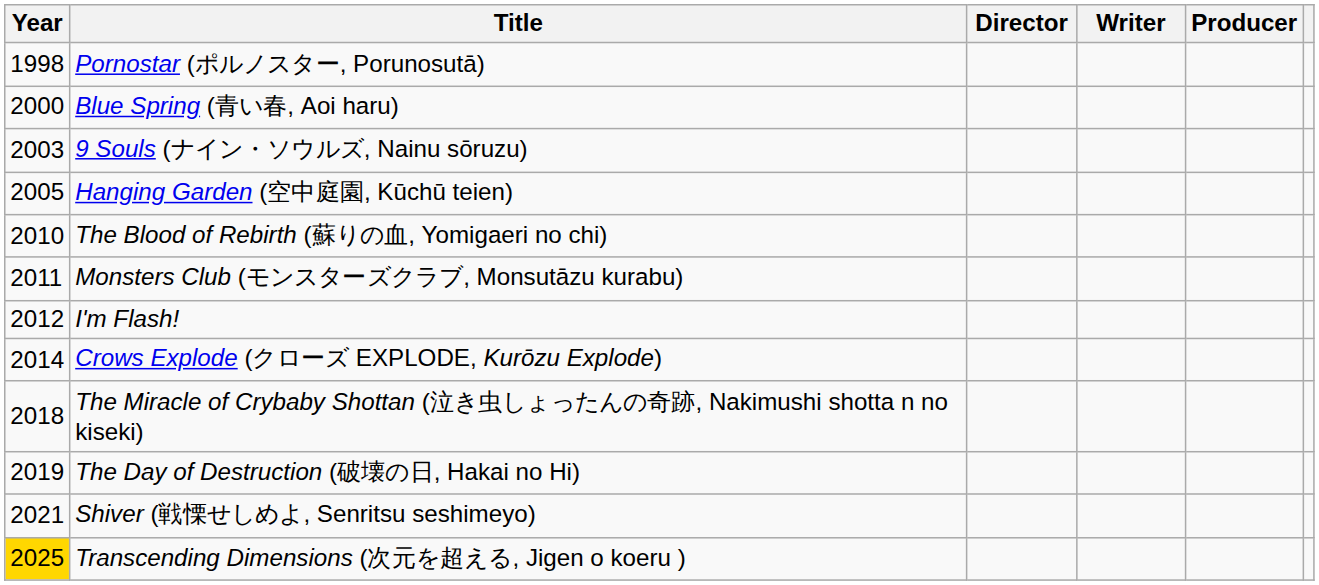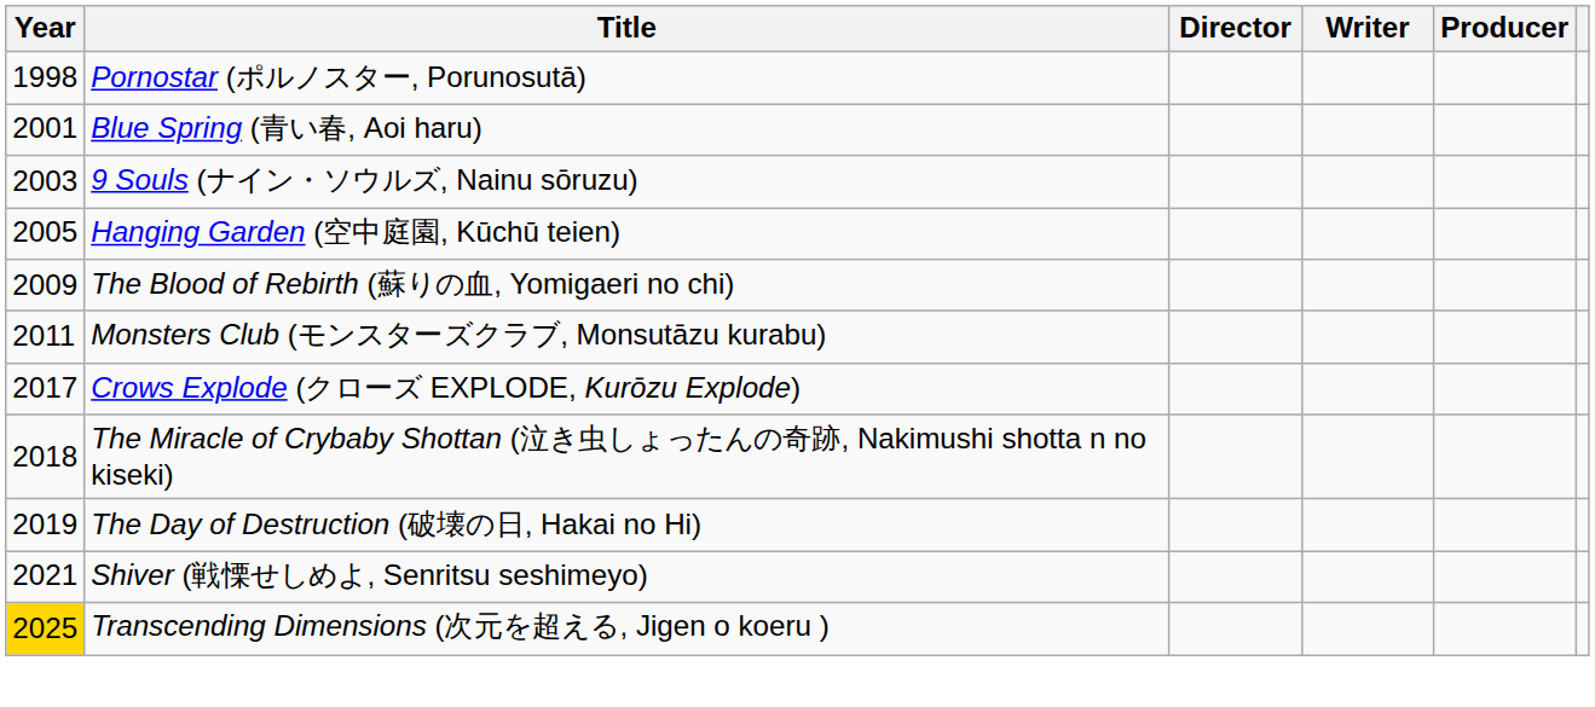Blue Spring (青い春, Aoi haru) | Year: 2000 -> 2001
The Blood of Rebirth (蘇りの血, Yomigaeri no chi) | Year: 2010 -> 2009
- row: 2012 | I'm Flash!
Crows Explode (クローズ EXPLODE, Kurōzu Explode) | Year: 2014 -> 2017
